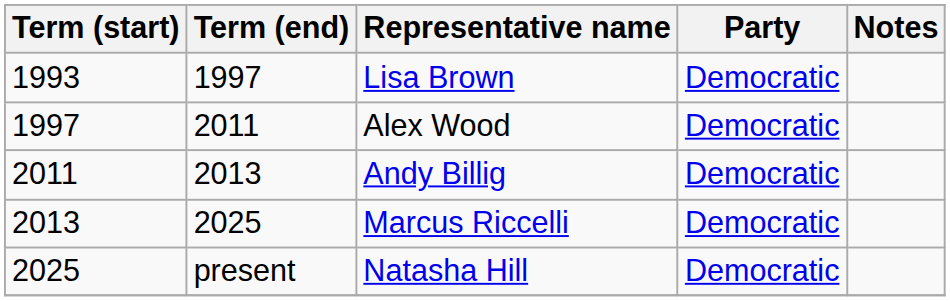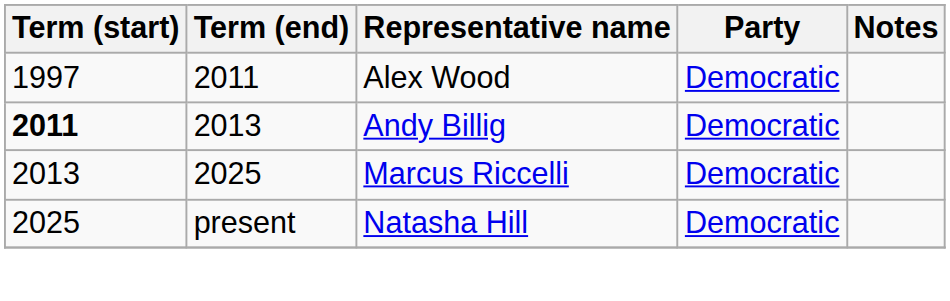- row: 1993 | 1997 | Lisa Brown | Democratic
Andy Billig | Term (start): normal -> bold
